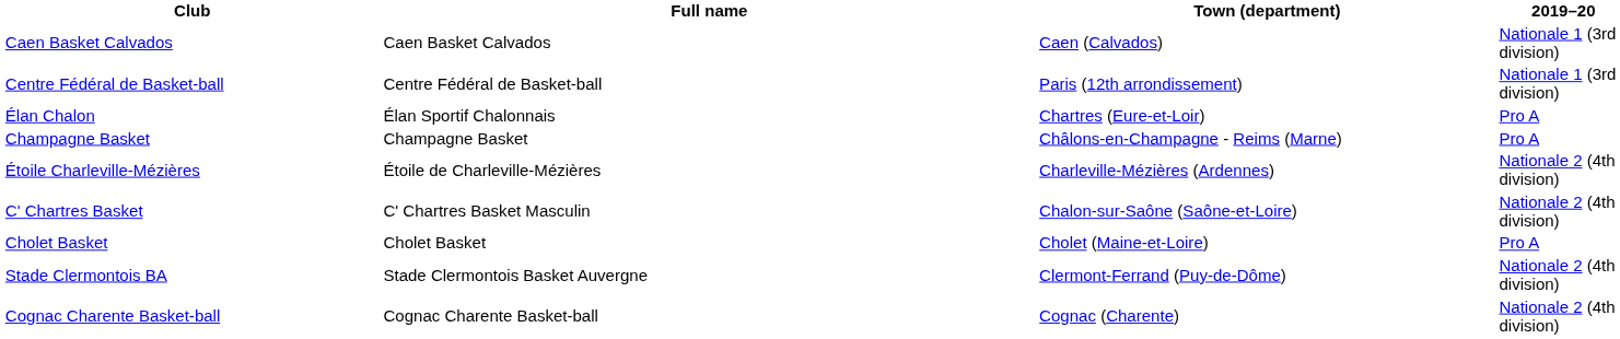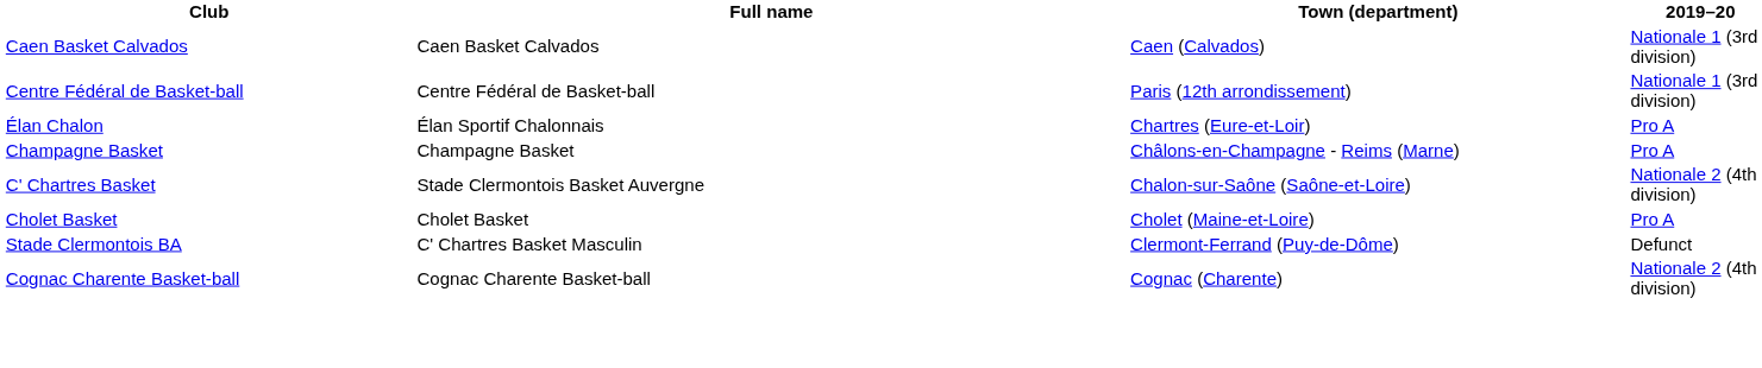- row: Étoile Charleville-Mézières | Étoile de Charleville-Mézières | Charleville-Mézières (Ardennes) | Nationale 2 (4th division)
C' Chartres Basket | Full name: C' Chartres Basket Masculin -> Stade Clermontois Basket Auvergne
Stade Clermontois BA | Full name: Stade Clermontois Basket Auvergne -> C' Chartres Basket Masculin
Stade Clermontois BA | 2019–20: Nationale 2 (4th division) -> Defunct
